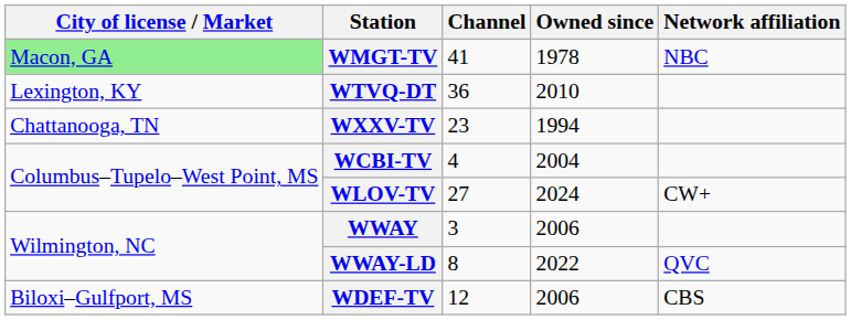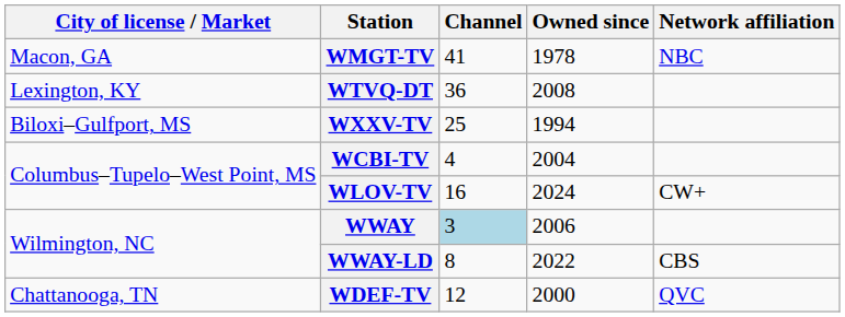WMGT-TV | City of license / Market: lightgreen background -> no background
WTVQ-DT | Owned since: 2010 -> 2008
WXXV-TV | City of license / Market: Chattanooga, TN -> Biloxi–Gulfport, MS
WXXV-TV | Channel: 23 -> 25
WLOV-TV | Channel: 27 -> 16
WWAY | Channel: no background -> lightblue background
WWAY-LD | Network affiliation: QVC -> CBS
WDEF-TV | City of license / Market: Biloxi–Gulfport, MS -> Chattanooga, TN
WDEF-TV | Owned since: 2006 -> 2000
WDEF-TV | Network affiliation: CBS -> QVC
